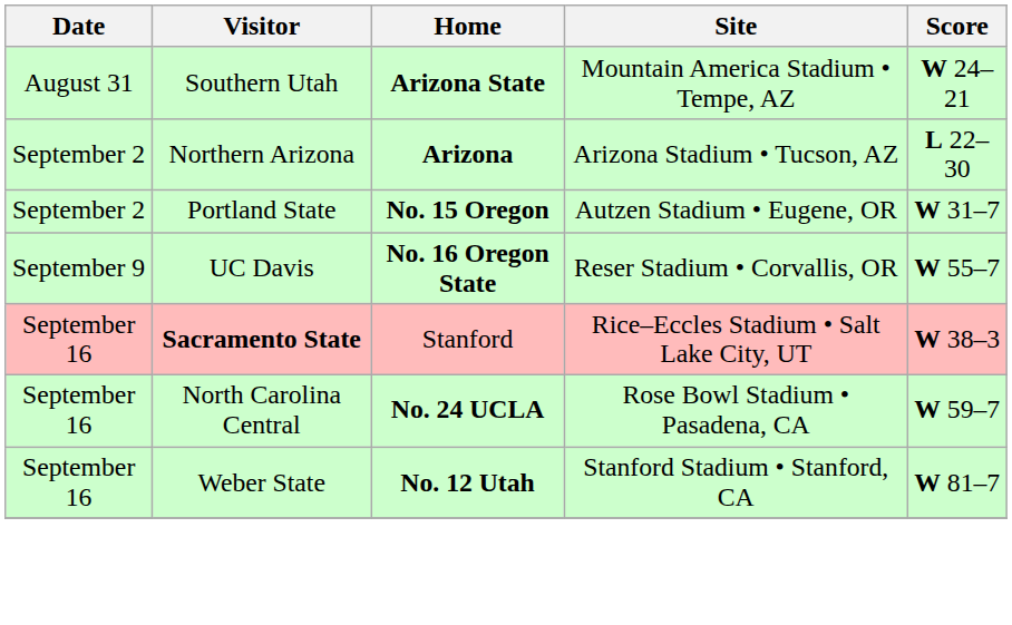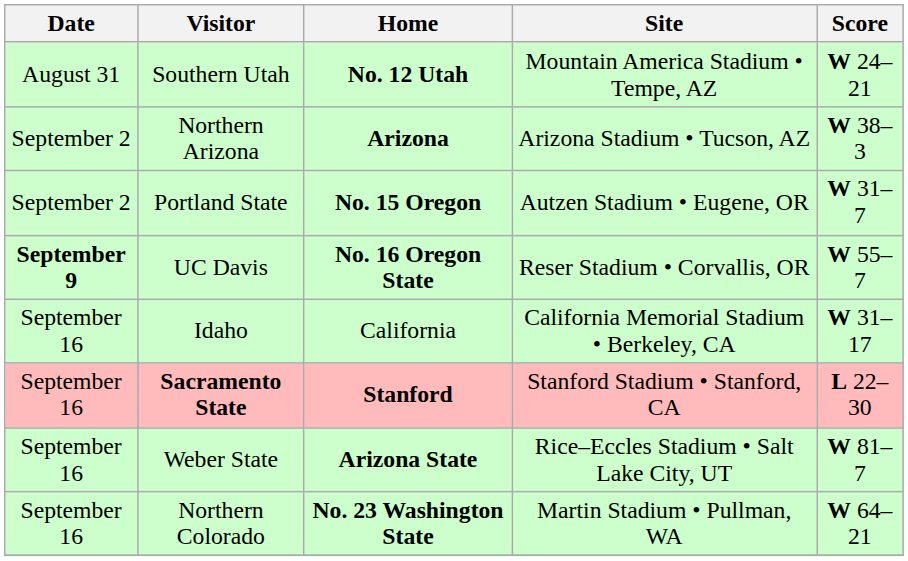Southern Utah | Home: Arizona State -> No. 12 Utah
Northern Arizona | Score: L 22–30 -> W 38–3
UC Davis | Date: normal -> bold
+ row: September 16 | Idaho | California | California Memorial Stadium • Berkeley, CA | W 31–17
Sacramento State | Home: normal -> bold
Sacramento State | Site: Rice–Eccles Stadium • Salt Lake City, UT -> Stanford Stadium • Stanford, CA
Sacramento State | Score: W 38–3 -> L 22–30
- row: September 16 | North Carolina Central | No. 24 UCLA | Rose Bowl Stadium • Pasadena, CA | W 59–7
Weber State | Home: No. 12 Utah -> Arizona State
Weber State | Site: Stanford Stadium • Stanford, CA -> Rice–Eccles Stadium • Salt Lake City, UT
+ row: September 16 | Northern Colorado | No. 23 Washington State | Martin Stadium • Pullman, WA | W 64–21
